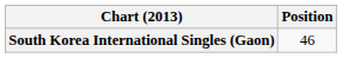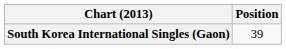South Korea International Singles (Gaon) | Position: 46 -> 39
